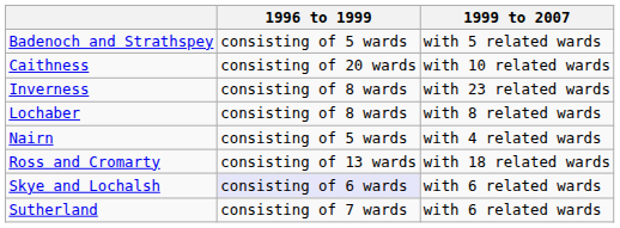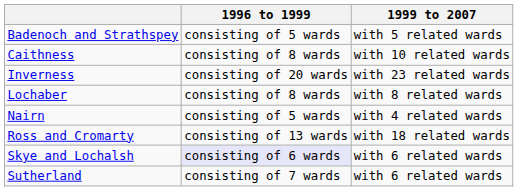Caithness | 1996 to 1999: consisting of 20 wards -> consisting of 8 wards
Inverness | 1996 to 1999: consisting of 8 wards -> consisting of 20 wards
